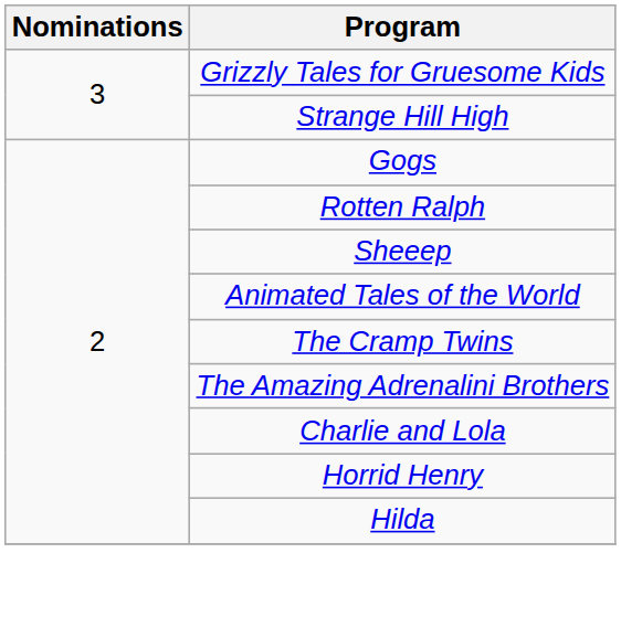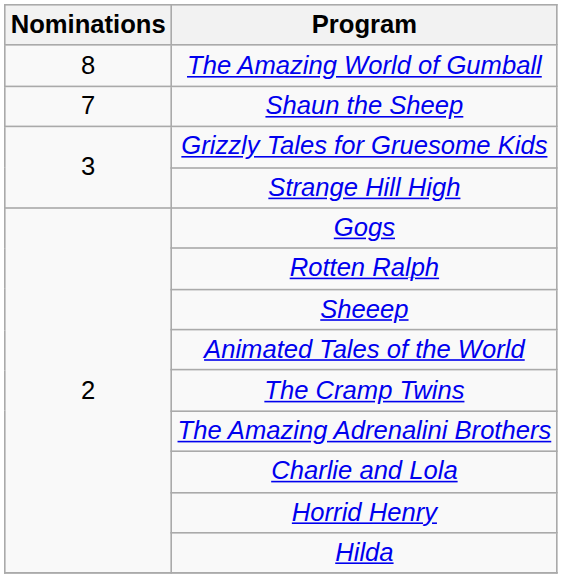+ row: 8 | The Amazing World of Gumball
+ row: 7 | Shaun the Sheep
